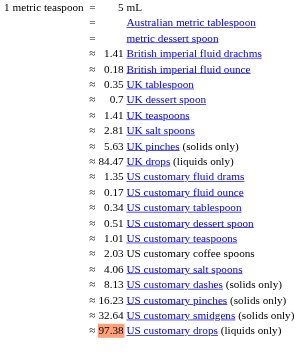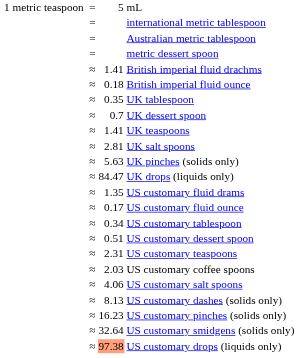+ row: = | international metric tablespoon
US customary teaspoons | column 3: 1.01 -> 2.31
